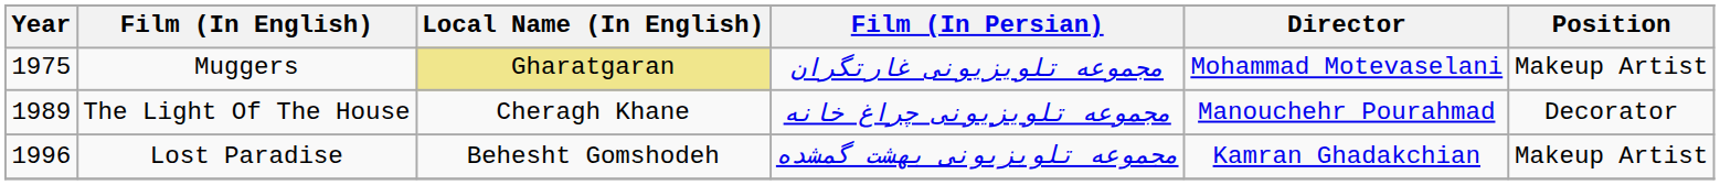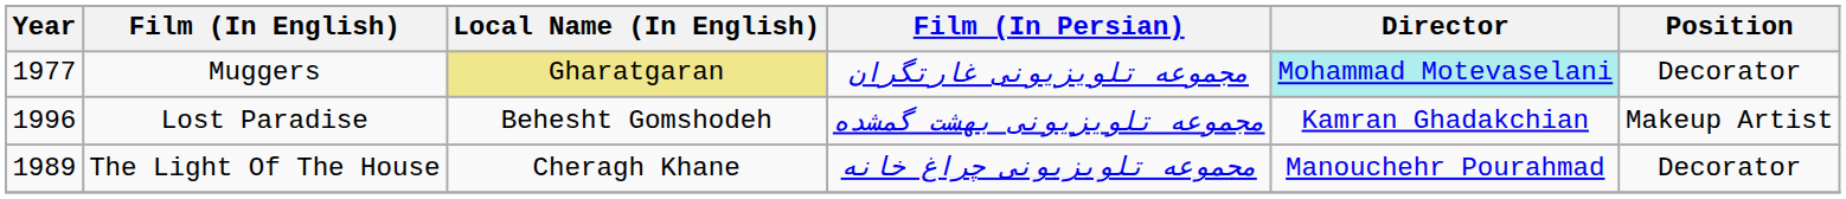Muggers | Year: 1975 -> 1977
Muggers | Director: no background -> paleturquoise background
Muggers | Position: Makeup Artist -> Decorator
rows swapped: The Light Of The House <-> Lost Paradise
